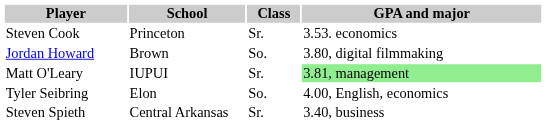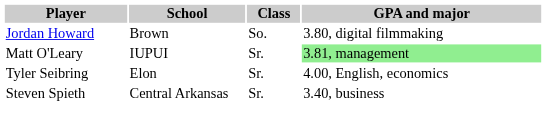- row: Steven Cook | Princeton | Sr. | 3.53. economics
Tyler Seibring | Class: So. -> Sr.
